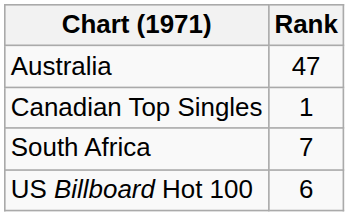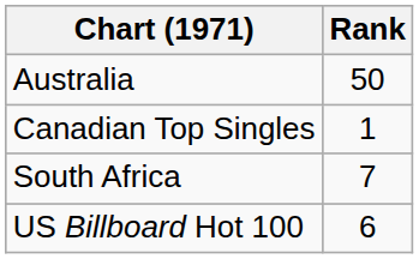Australia | Rank: 47 -> 50
